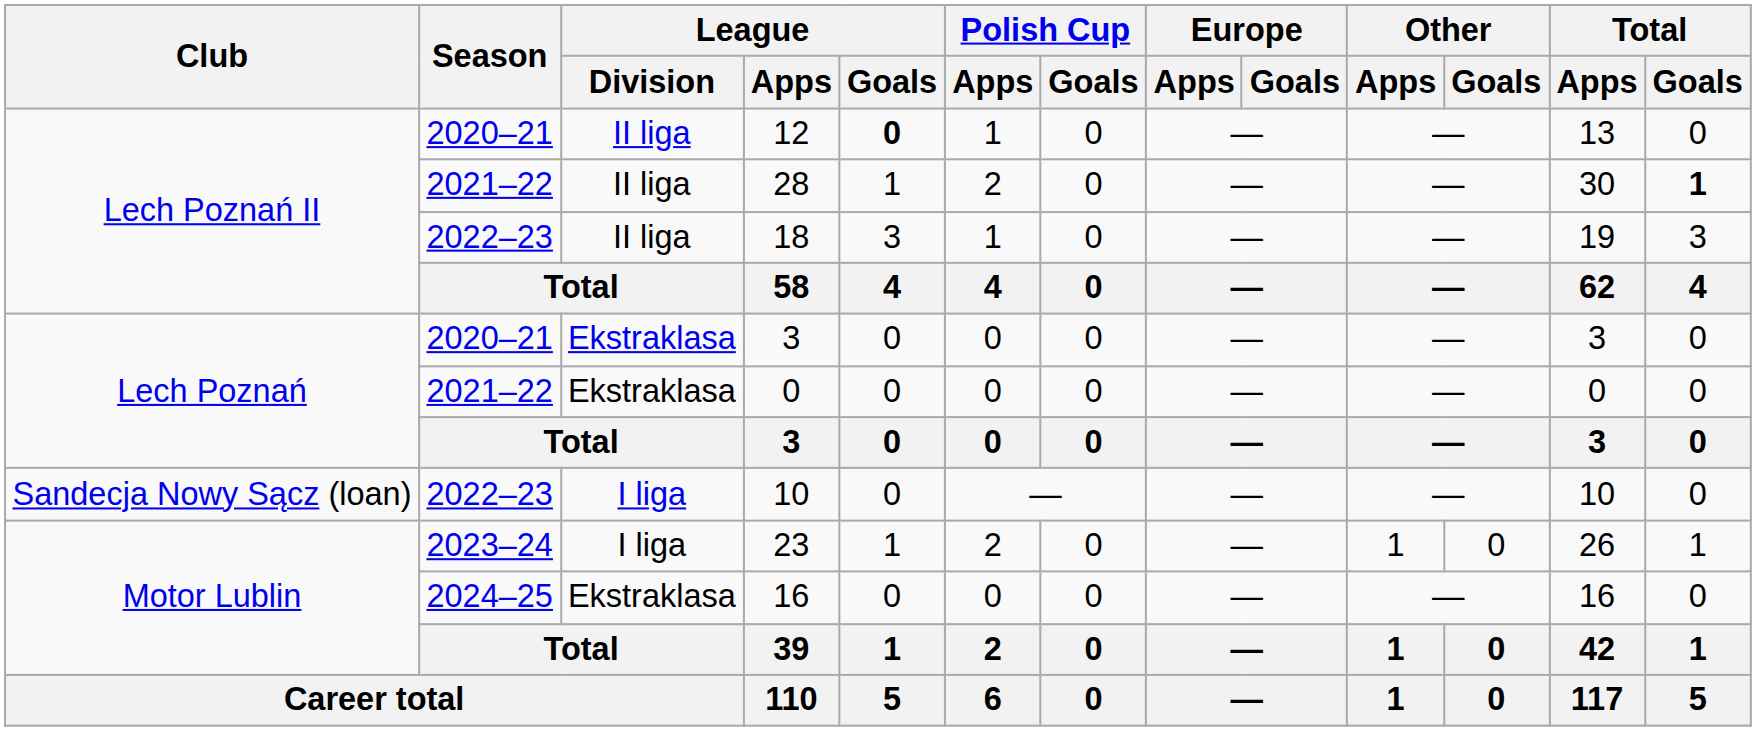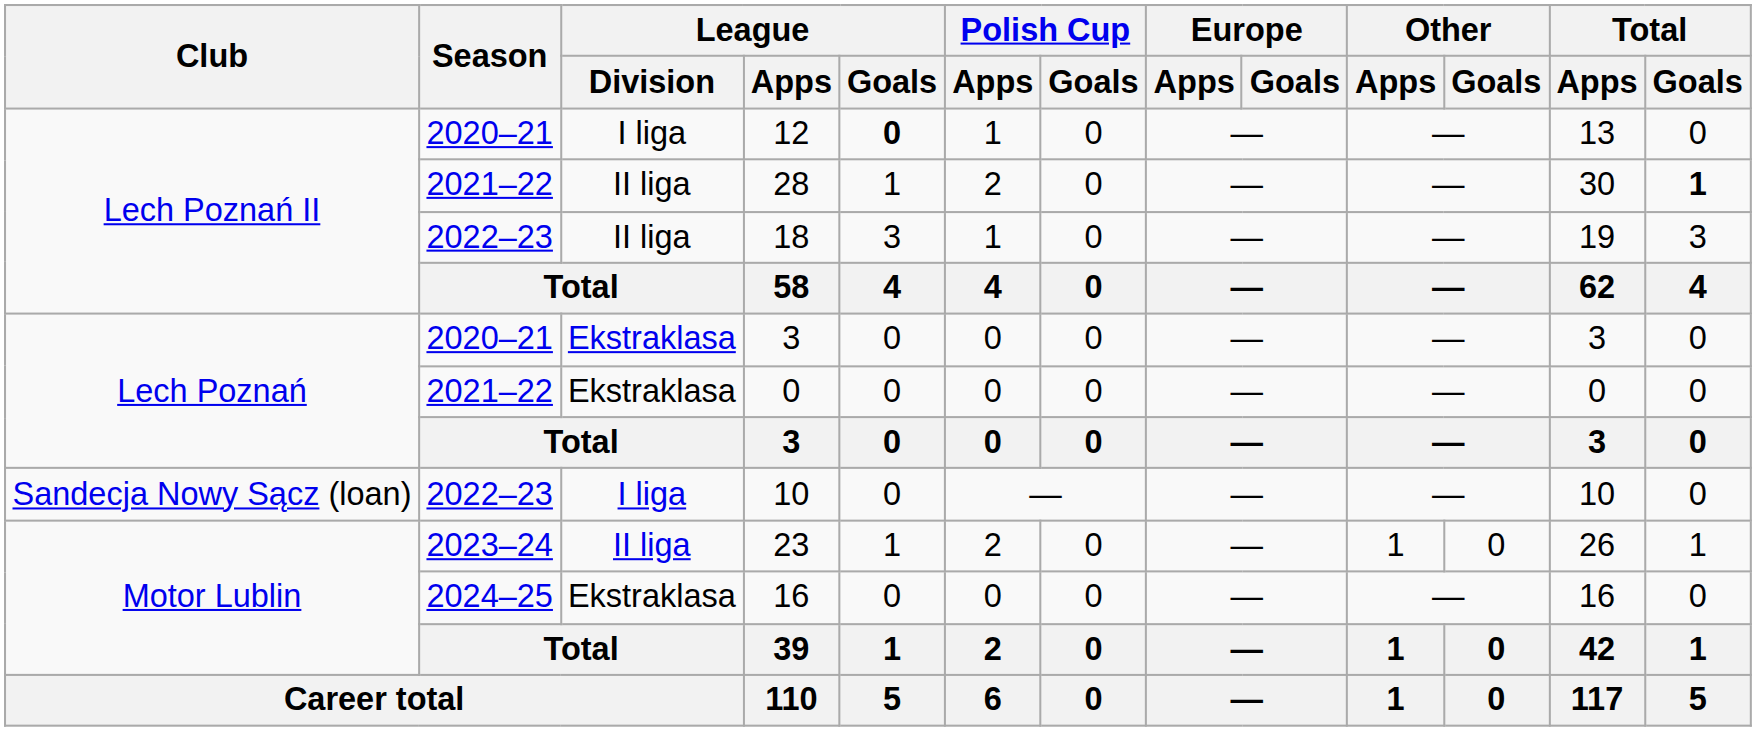12 | League / Division: II liga -> I liga
23 | League / Division: I liga -> II liga
